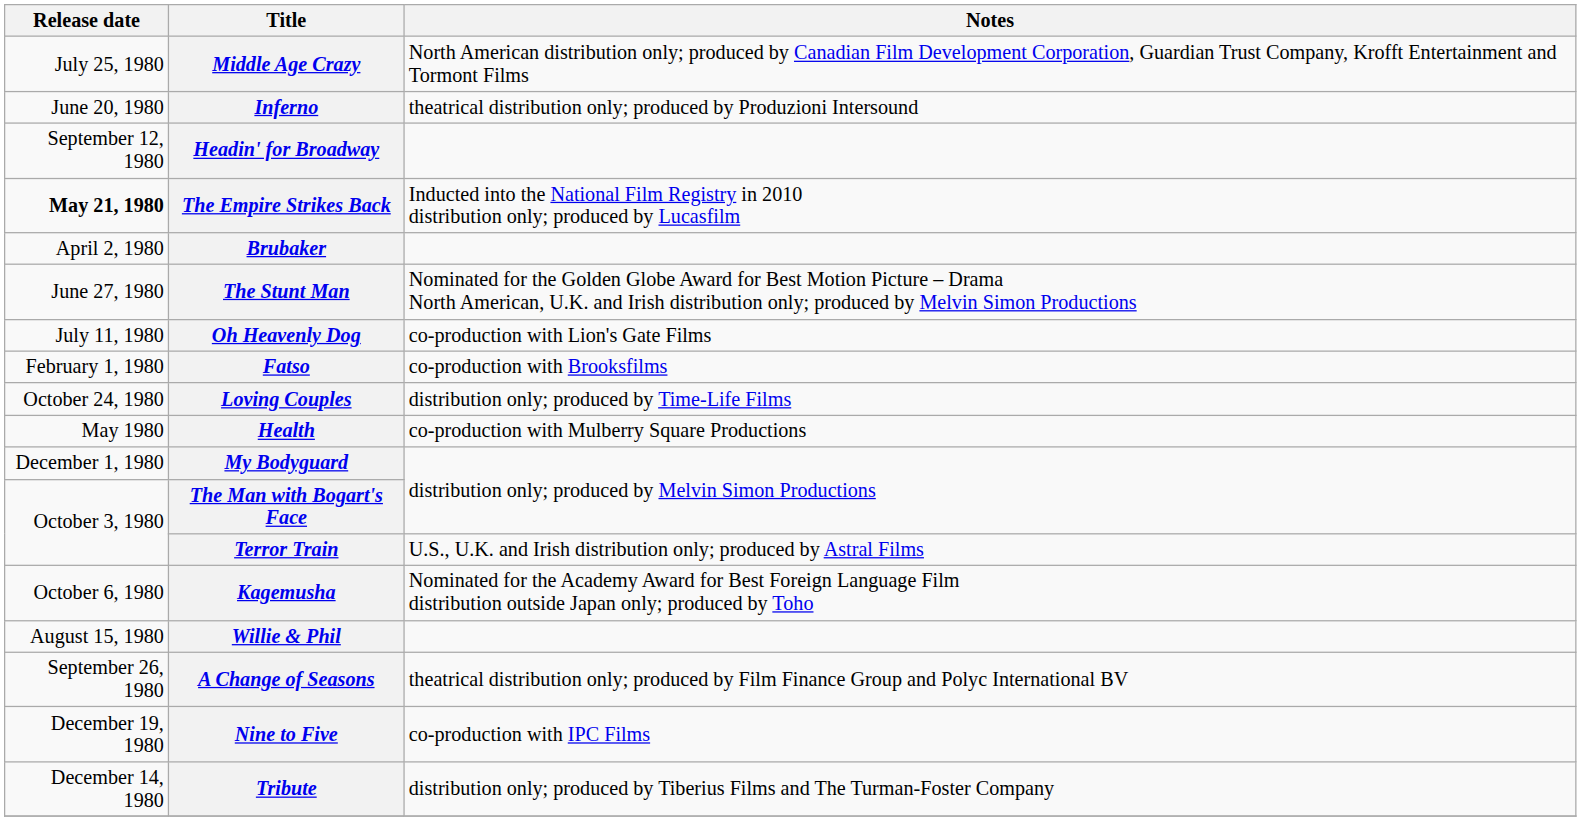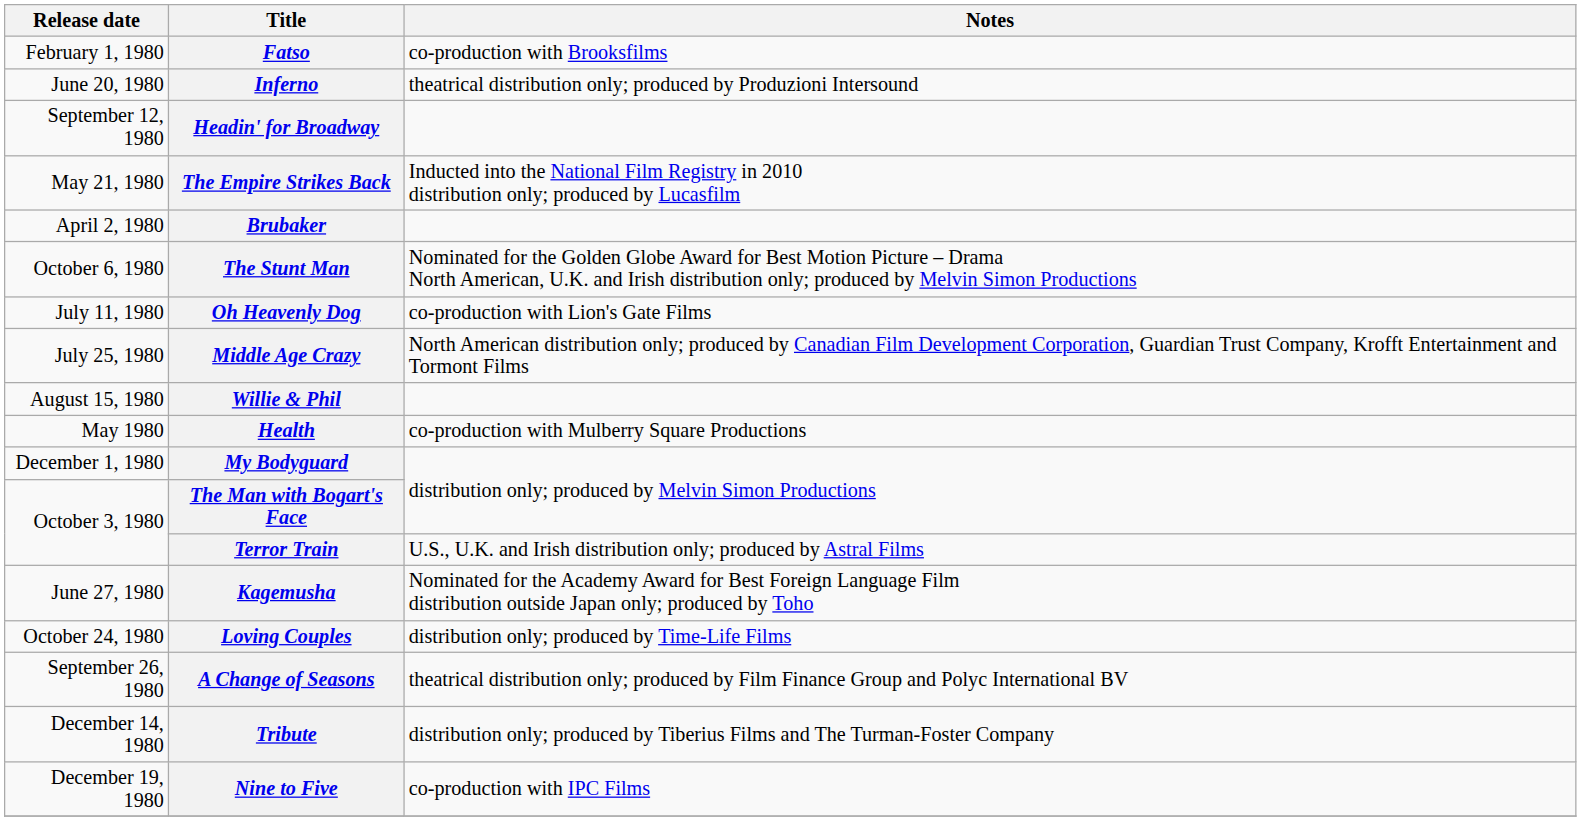rows swapped: Fatso <-> Middle Age Crazy
The Empire Strikes Back | Release date: bold -> normal
The Stunt Man | Release date: June 27, 1980 -> October 6, 1980
rows swapped: Willie & Phil <-> Loving Couples
Kagemusha | Release date: October 6, 1980 -> June 27, 1980
rows swapped: Tribute <-> Nine to Five
